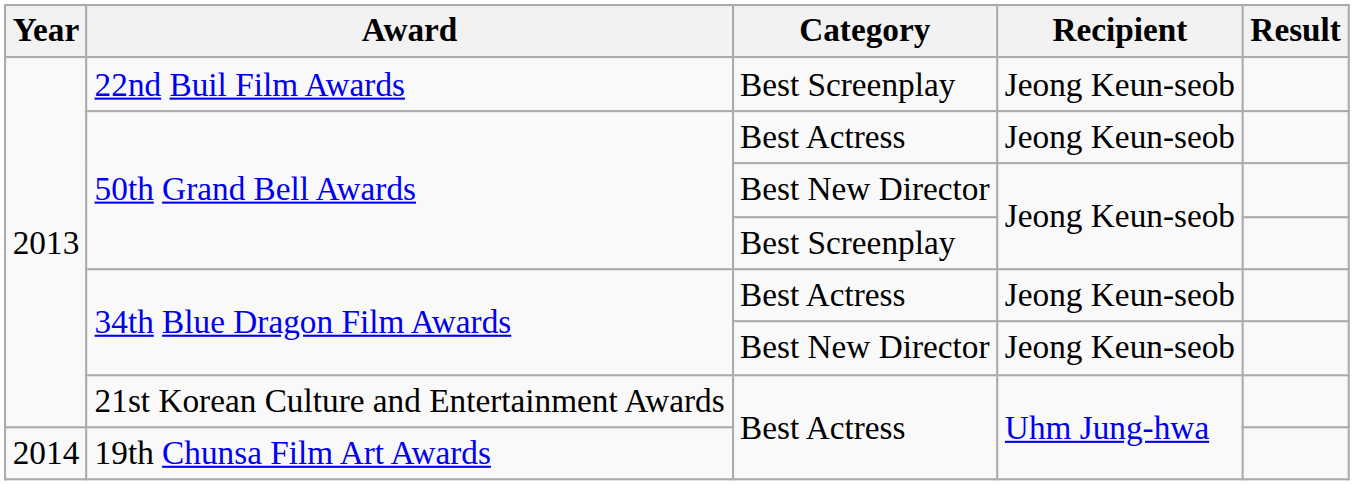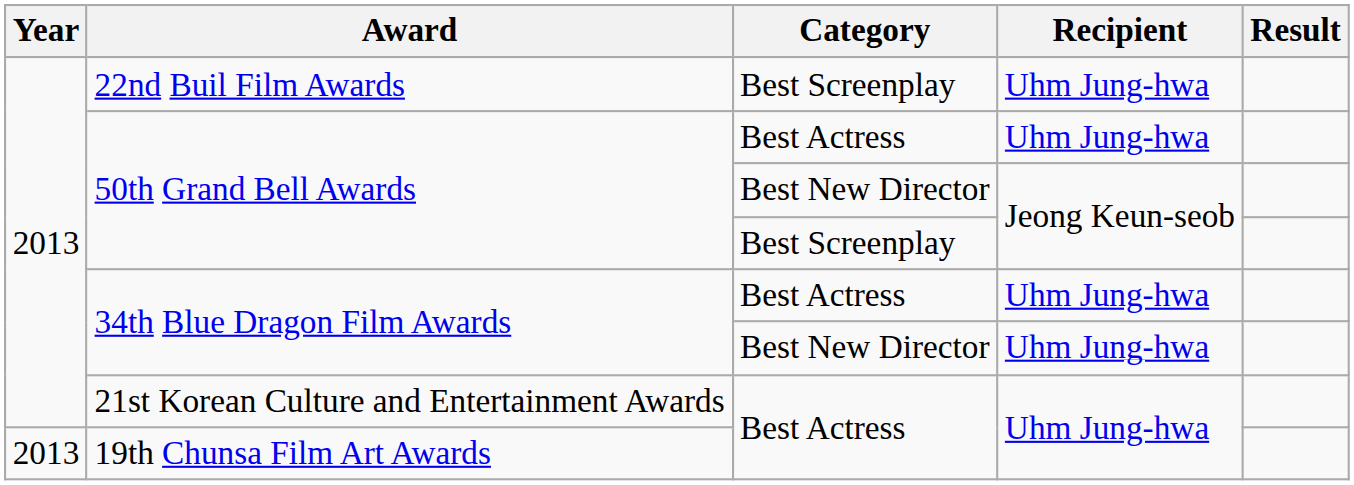22nd Buil Film Awards | Recipient: Jeong Keun-seob -> Uhm Jung-hwa
50th Grand Bell Awards / Best Actress | Recipient: Jeong Keun-seob -> Uhm Jung-hwa
34th Blue Dragon Film Awards / Best Actress | Recipient: Jeong Keun-seob -> Uhm Jung-hwa
34th Blue Dragon Film Awards / Best New Director | Recipient: Jeong Keun-seob -> Uhm Jung-hwa
19th Chunsa Film Art Awards | Year: 2014 -> 2013
